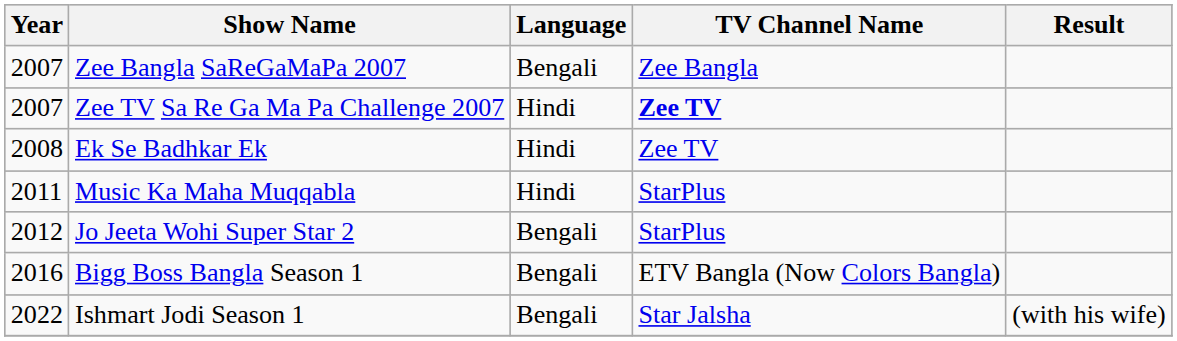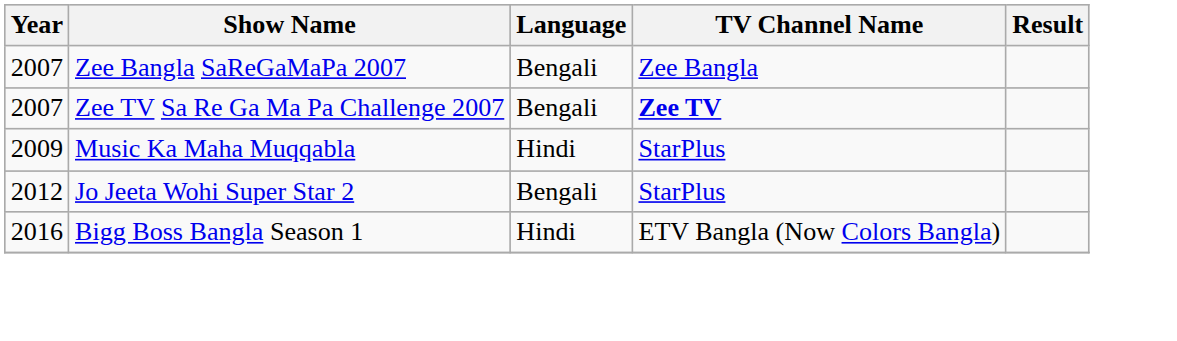Zee TV Sa Re Ga Ma Pa Challenge 2007 | Language: Hindi -> Bengali
- row: 2008 | Ek Se Badhkar Ek | Hindi | Zee TV
Music Ka Maha Muqqabla | Year: 2011 -> 2009
Bigg Boss Bangla Season 1 | Language: Bengali -> Hindi
- row: 2022 | Ishmart Jodi Season 1 | Bengali | Star Jalsha | (with his wife)
